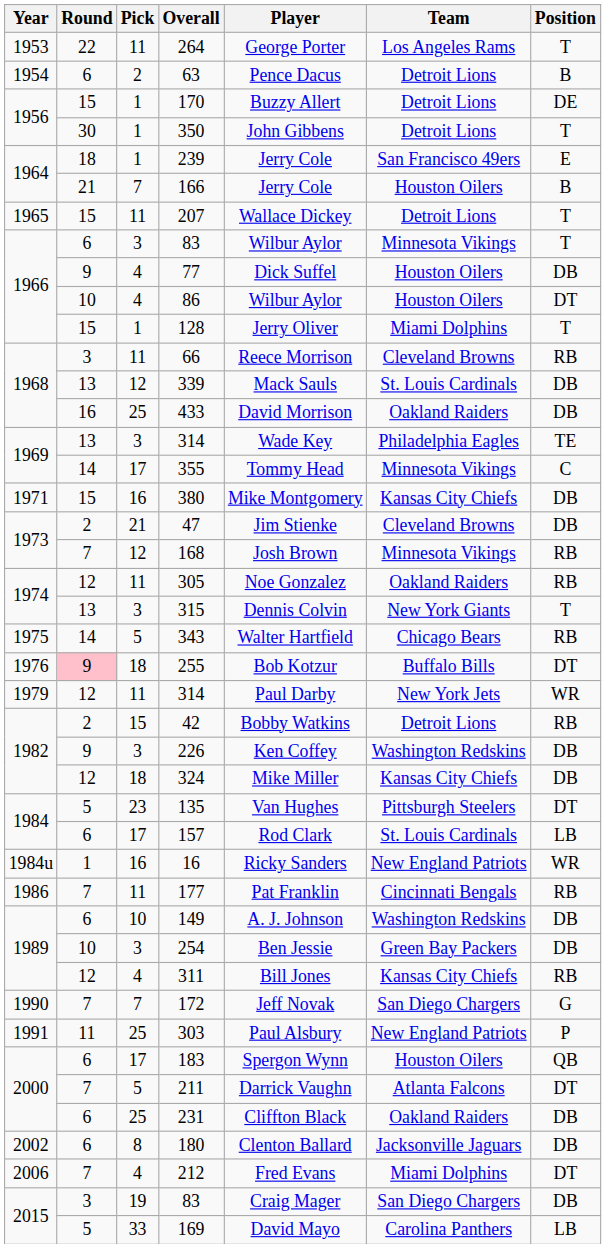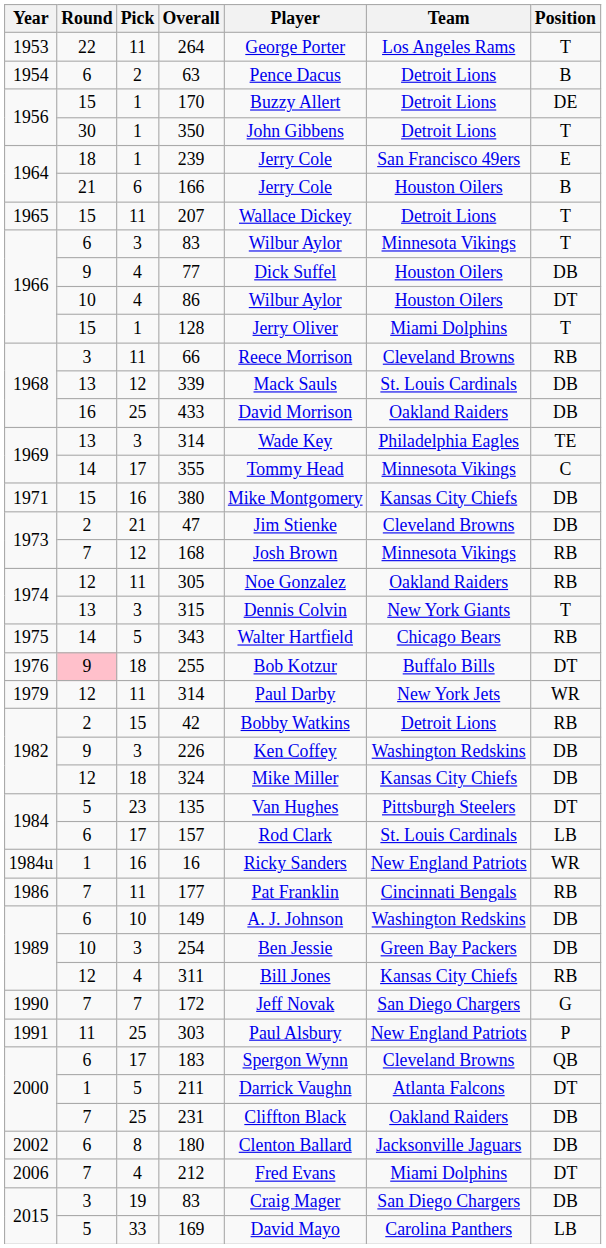166 | Pick: 7 -> 6
183 | Team: Houston Oilers -> Cleveland Browns
211 | Round: 7 -> 1
231 | Round: 6 -> 7
